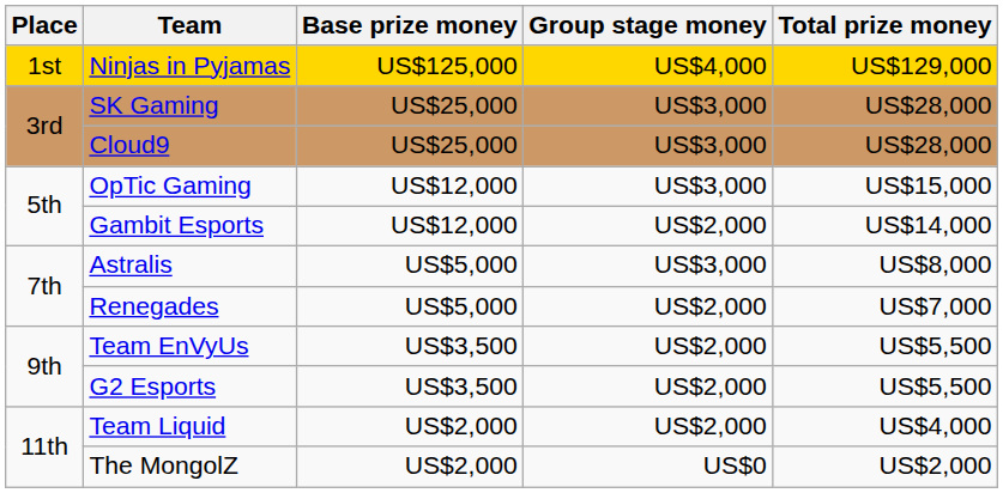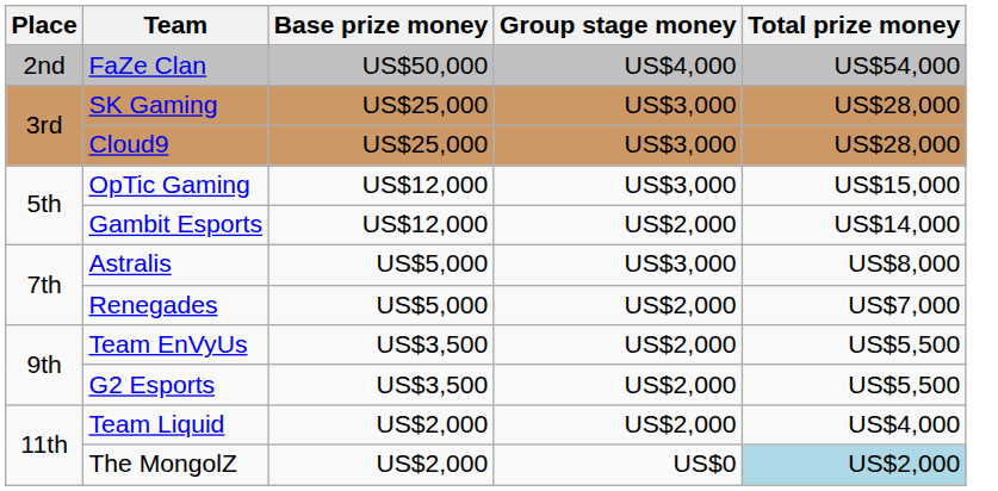- row: 1st | Ninjas in Pyjamas | US$125,000 | US$4,000 | US$129,000
+ row: 2nd | FaZe Clan | US$50,000 | US$4,000 | US$54,000
The MongolZ | Total prize money: no background -> lightblue background
